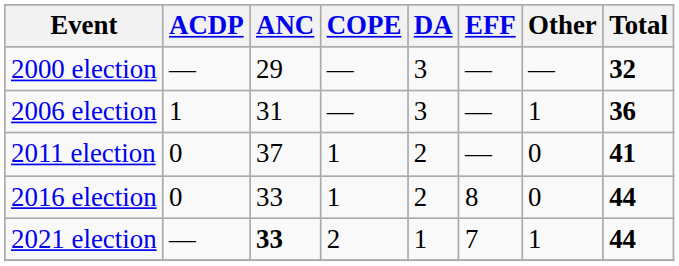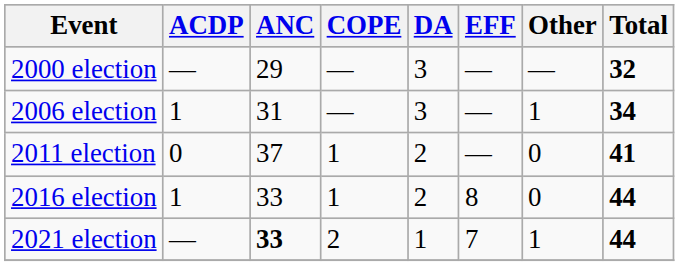2006 election | Total: 36 -> 34
2016 election | ACDP: 0 -> 1
